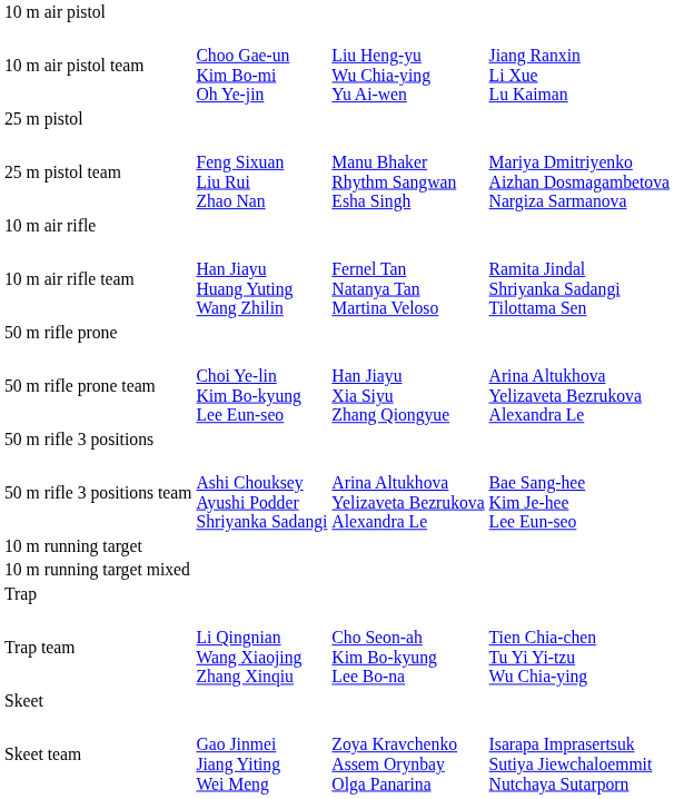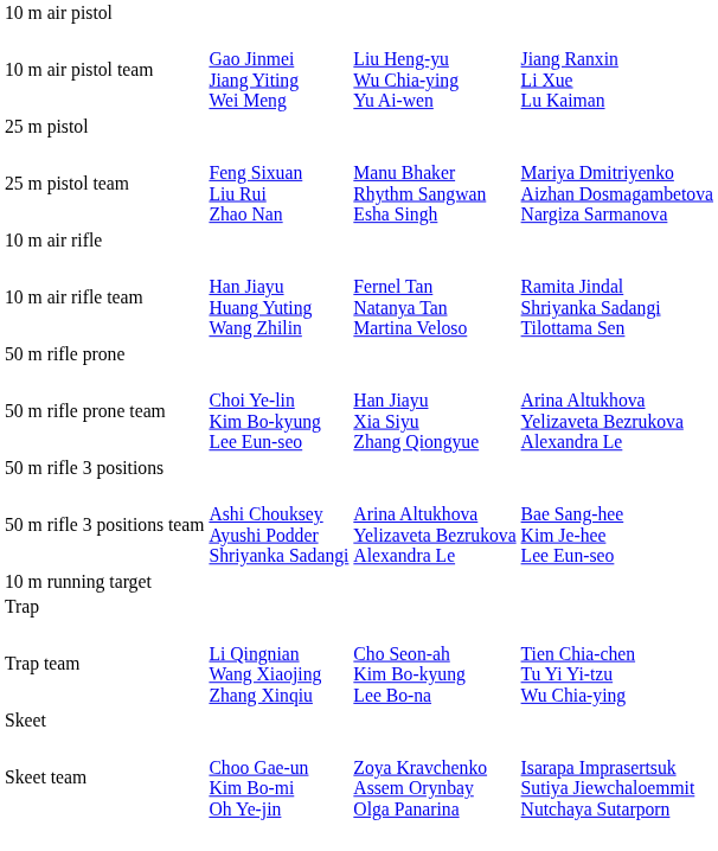10 m air pistol team | column 2: Choo Gae-un Kim Bo-mi Oh Ye-jin -> Gao Jinmei Jiang Yiting Wei Meng
- row: 10 m running target mixed
Skeet team | column 2: Gao Jinmei Jiang Yiting Wei Meng -> Choo Gae-un Kim Bo-mi Oh Ye-jin
